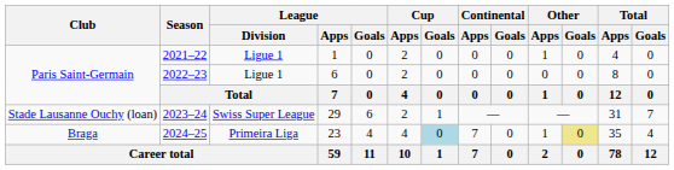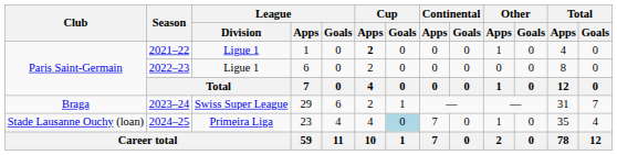2021–22 | Cup / Apps: normal -> bold
2023–24 | Club: Stade Lausanne Ouchy (loan) -> Braga
2024–25 | Club: Braga -> Stade Lausanne Ouchy (loan)
2024–25 | Other / Goals: khaki background -> no background
